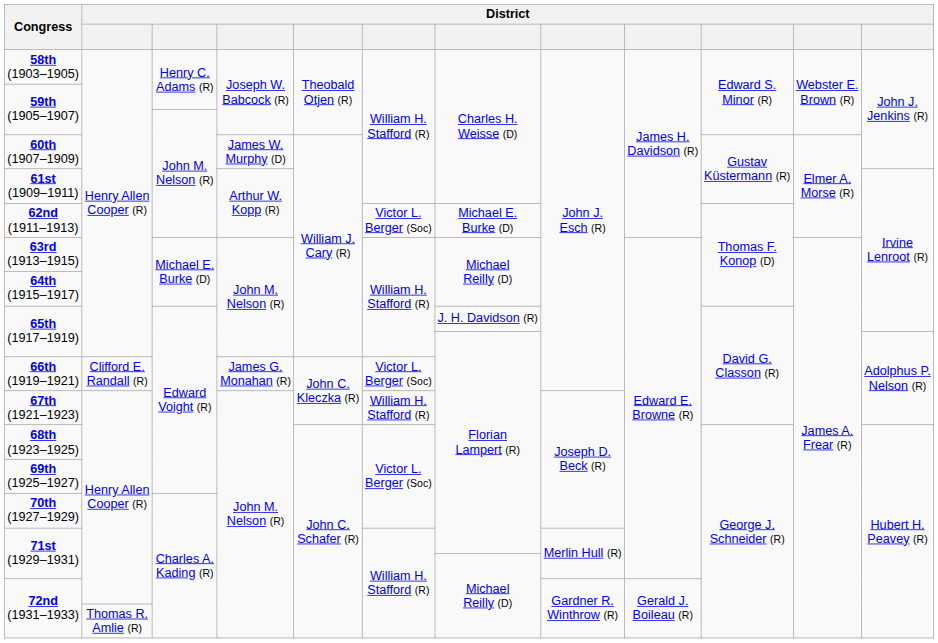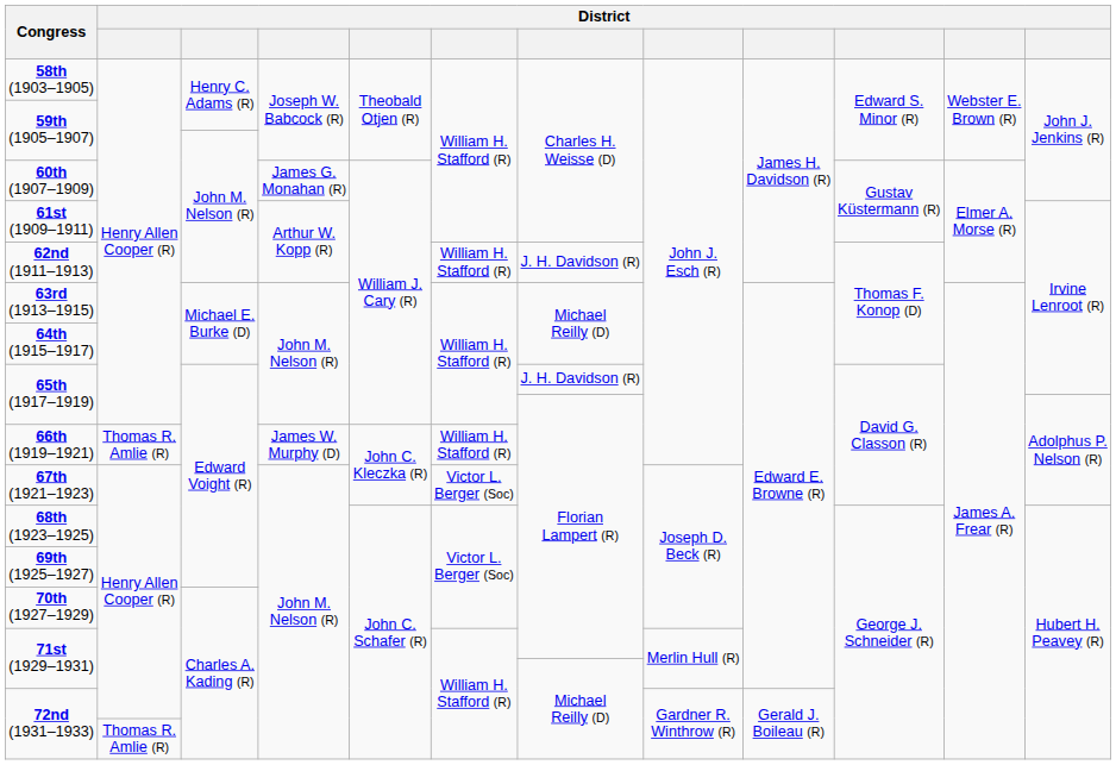60th (1907–1909) | column 4: James W. Murphy (D) -> James G. Monahan (R)
62nd (1911–1913) | column 6: Victor L. Berger (Soc) -> William H. Stafford (R)
62nd (1911–1913) | column 7: Michael E. Burke (D) -> J. H. Davidson (R)
66th (1919–1921) | column 2: Clifford E. Randall (R) -> Thomas R. Amlie (R)
66th (1919–1921) | column 4: James G. Monahan (R) -> James W. Murphy (D)
66th (1919–1921) | column 6: Victor L. Berger (Soc) -> William H. Stafford (R)
67th (1921–1923) | column 6: William H. Stafford (R) -> Victor L. Berger (Soc)
